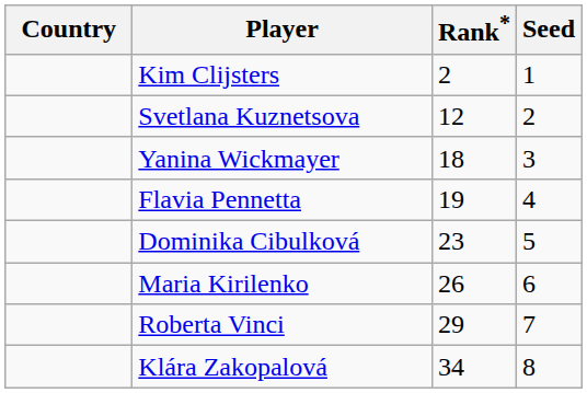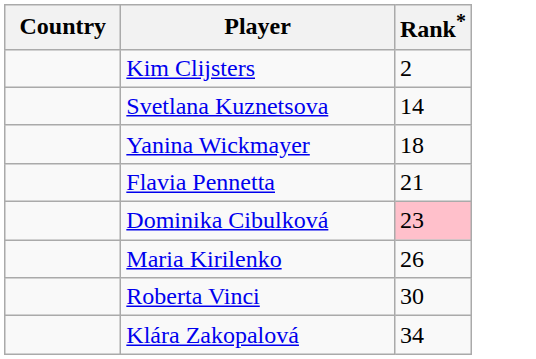- column: Seed | 1 | 2 | 3 | 4 | 5 | 6 | 7 | 8
Svetlana Kuznetsova | Rank*: 12 -> 14
Flavia Pennetta | Rank*: 19 -> 21
Dominika Cibulková | Rank*: no background -> pink background
Roberta Vinci | Rank*: 29 -> 30
